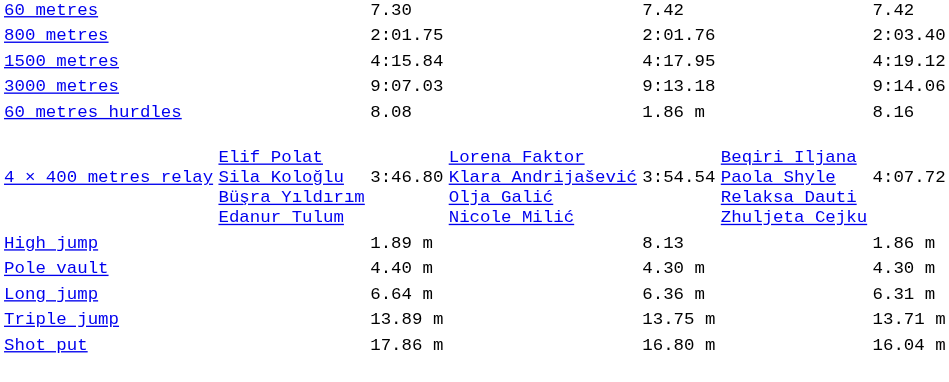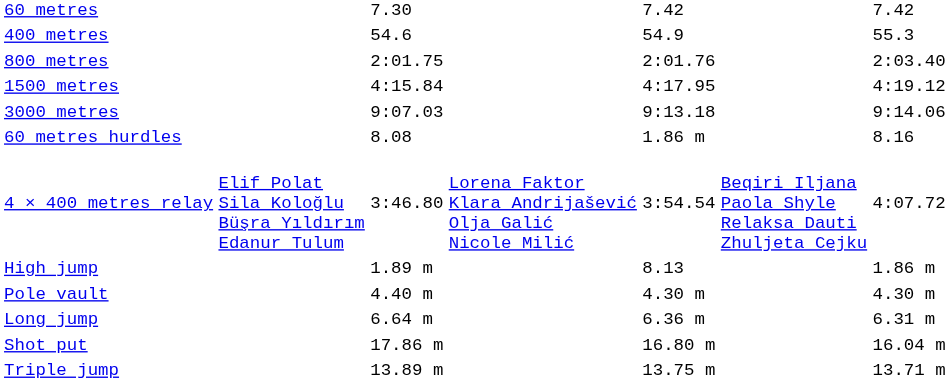+ row: 400 metres | 54.6 | 54.9 | 55.3
rows swapped: Triple jump <-> Shot put
